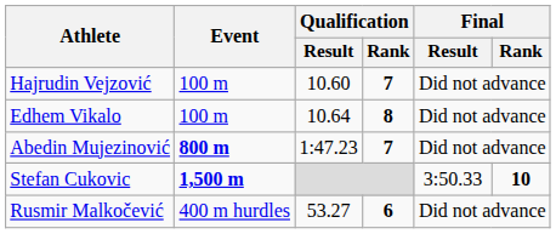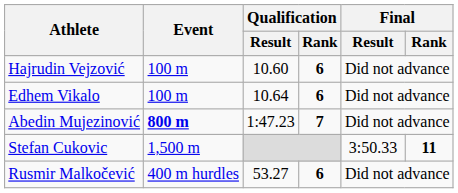Hajrudin Vejzović | Qualification / Rank: 7 -> 6
Edhem Vikalo | Qualification / Rank: 8 -> 6
Stefan Cukovic | Event: bold -> normal
Stefan Cukovic | Final / Rank: 10 -> 11
